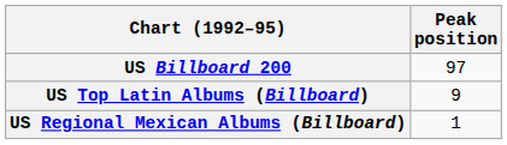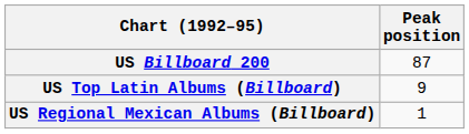US Billboard 200 | Peak position: 97 -> 87
